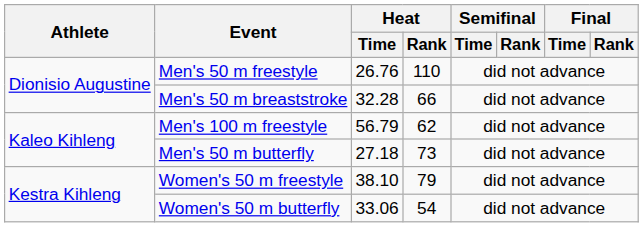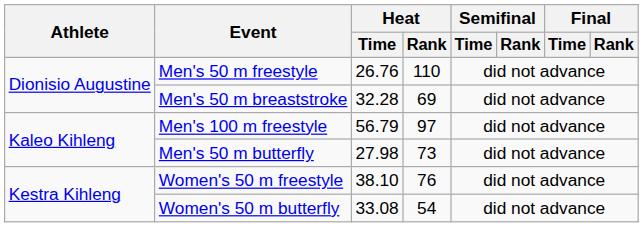Men's 50 m breaststroke | Heat / Rank: 66 -> 69
Men's 100 m freestyle | Heat / Rank: 62 -> 97
Men's 50 m butterfly | Heat / Time: 27.18 -> 27.98
Women's 50 m freestyle | Heat / Rank: 79 -> 76
Women's 50 m butterfly | Heat / Time: 33.06 -> 33.08
